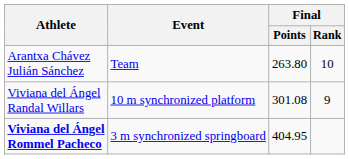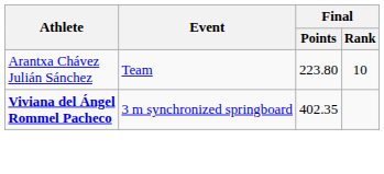Arantxa Chávez Julián Sánchez | Final / Points: 263.80 -> 223.80
- row: Viviana del Ángel Randal Willars | 10 m synchronized platform | 301.08 | 9
Viviana del Ángel Rommel Pacheco | Final / Points: 404.95 -> 402.35
